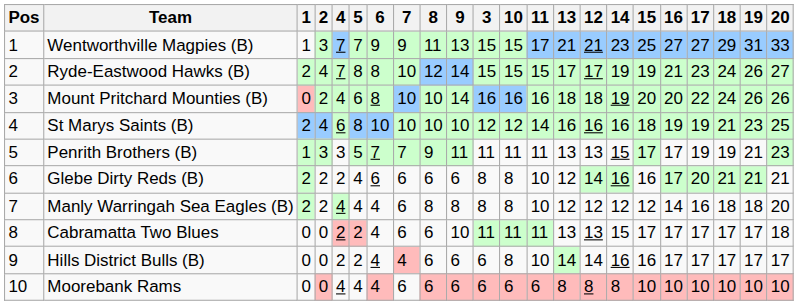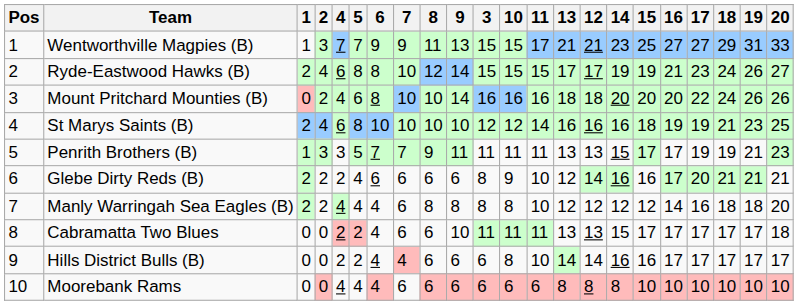Ryde-Eastwood Hawks (B) | 4: 7 -> 6
Mount Pritchard Mounties (B) | 14: 19 -> 20
Glebe Dirty Reds (B) | 10: 8 -> 9
